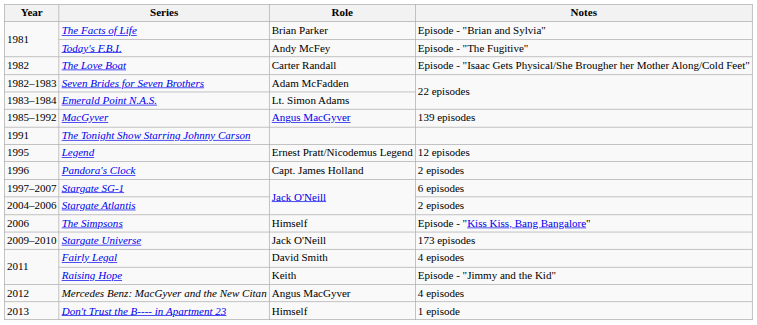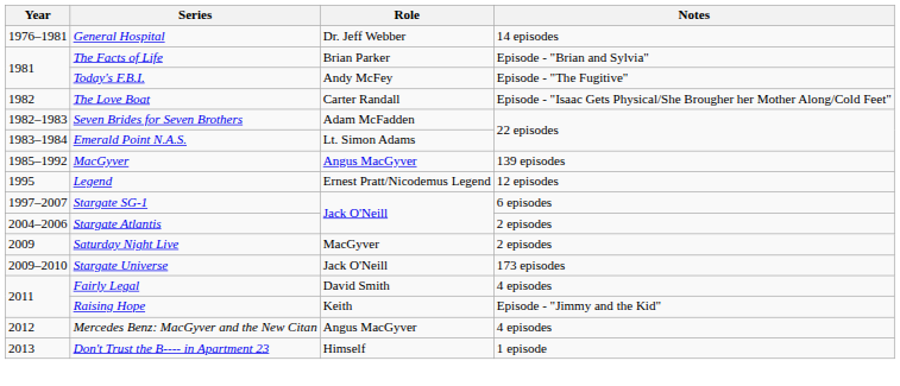+ row: 1976–1981 | General Hospital | Dr. Jeff Webber | 14 episodes
- row: 1991 | The Tonight Show Starring Johnny Carson
- row: 1996 | Pandora's Clock | Capt. James Holland | 2 episodes
- row: 2006 | The Simpsons | Himself | Episode - "Kiss Kiss, Bang Bangalore"
+ row: 2009 | Saturday Night Live | MacGyver | 2 episodes
